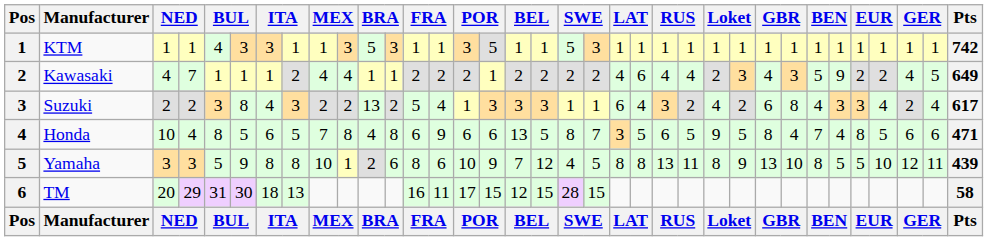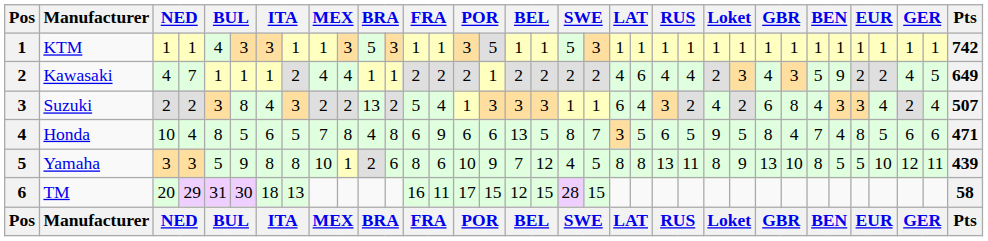Suzuki | Pts: 617 -> 507
